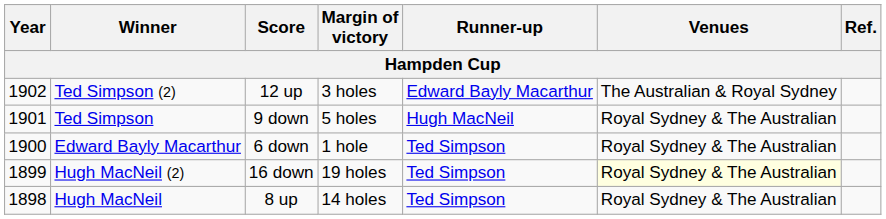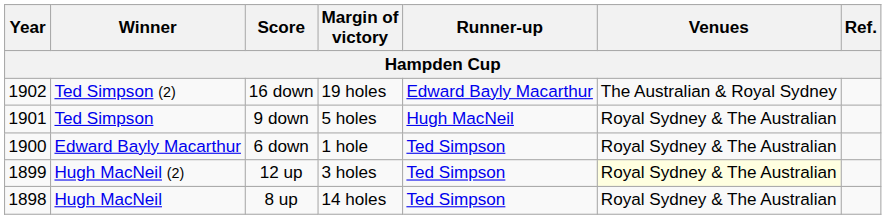Ted Simpson (2) | Score: 12 up -> 16 down
Ted Simpson (2) | Margin of victory: 3 holes -> 19 holes
Hugh MacNeil (2) | Score: 16 down -> 12 up
Hugh MacNeil (2) | Margin of victory: 19 holes -> 3 holes
